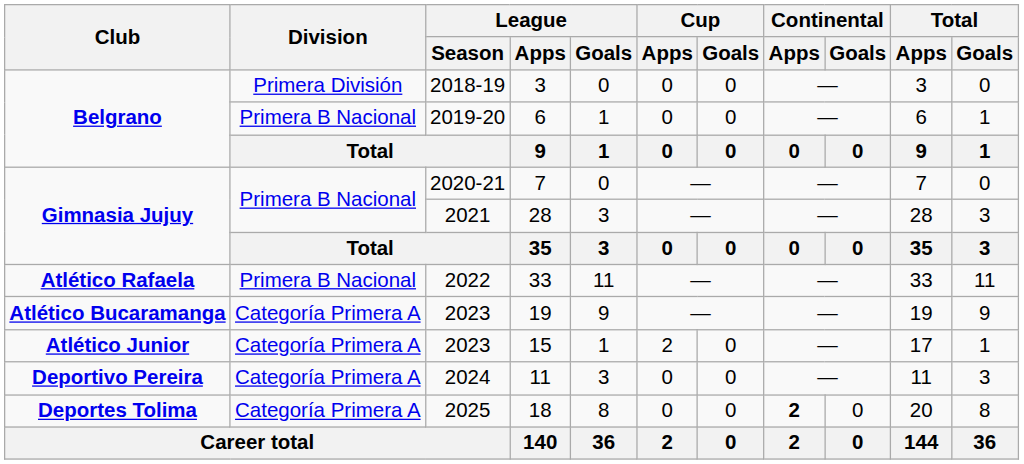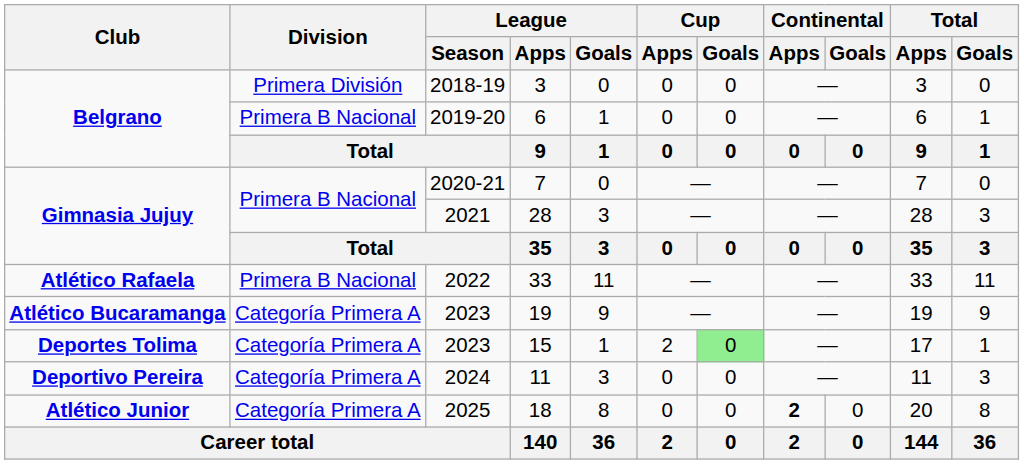15 | Club: Atlético Junior -> Deportes Tolima
15 | Cup / Goals: no background -> lightgreen background
18 | Club: Deportes Tolima -> Atlético Junior
